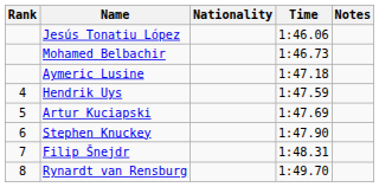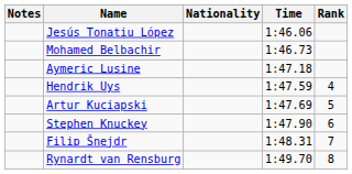columns swapped: Rank <-> Notes
